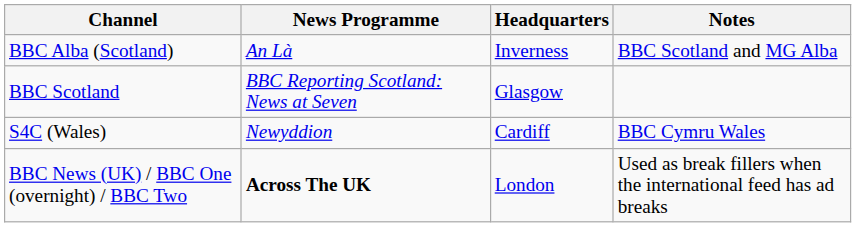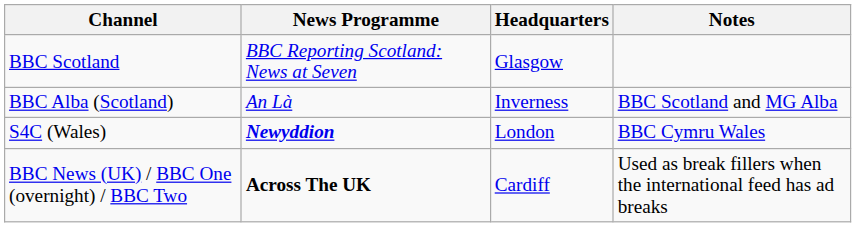rows swapped: BBC Alba (Scotland) <-> BBC Scotland
S4C (Wales) | News Programme: normal -> bold
S4C (Wales) | Headquarters: Cardiff -> London
BBC News (UK) / BBC One (overnight) / BBC Two | Headquarters: London -> Cardiff
